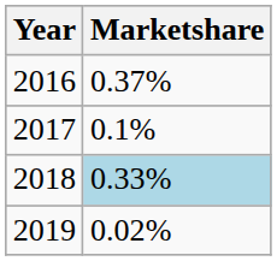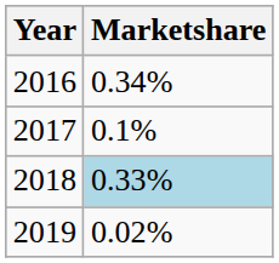2016 | Marketshare: 0.37% -> 0.34%
